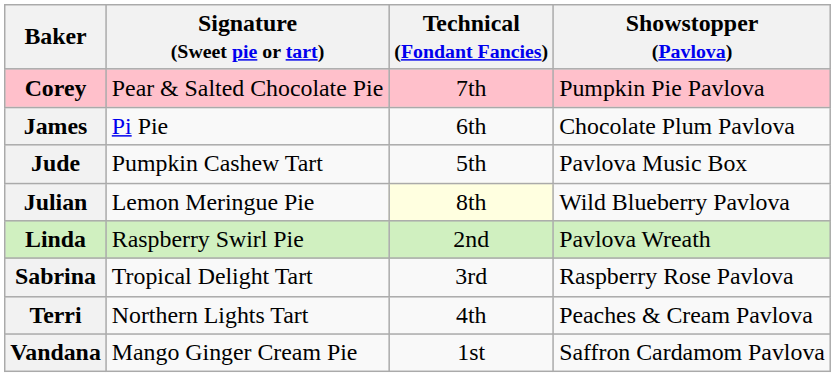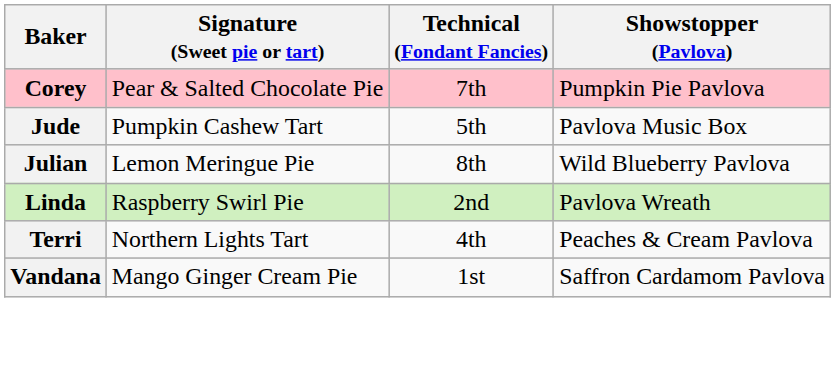- row: James | Pi Pie | 6th | Chocolate Plum Pavlova
Julian | Technical (Fondant Fancies): lightyellow background -> no background
- row: Sabrina | Tropical Delight Tart | 3rd | Raspberry Rose Pavlova
